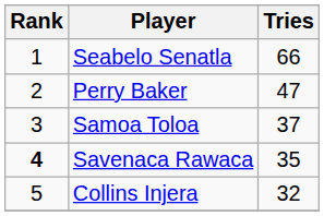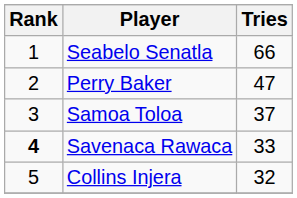Savenaca Rawaca | Tries: 35 -> 33
